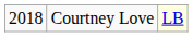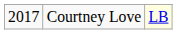Courtney Love | column 1: 2018 -> 2017
